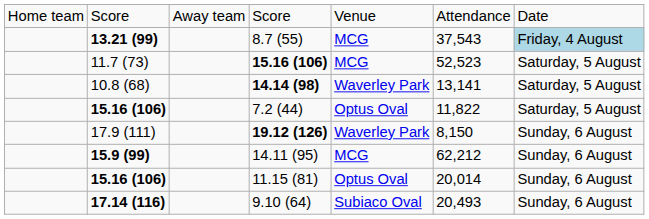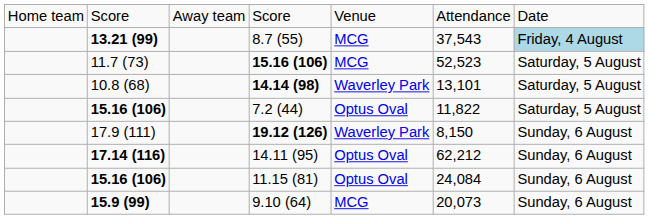14.14 (98) | column 6: 13,141 -> 13,101
14.11 (95) | column 2: 15.9 (99) -> 17.14 (116)
14.11 (95) | column 5: MCG -> Optus Oval
11.15 (81) | column 6: 20,014 -> 24,084
9.10 (64) | column 2: 17.14 (116) -> 15.9 (99)
9.10 (64) | column 5: Subiaco Oval -> MCG
9.10 (64) | column 6: 20,493 -> 20,073
